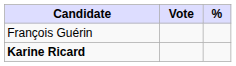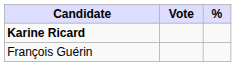rows swapped: François Guérin <-> Karine Ricard
